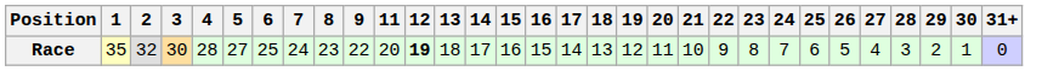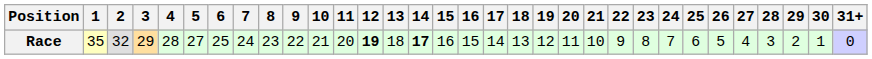+ column: 10 | 21
Race | 3: 30 -> 29
Race | 14: normal -> bold
